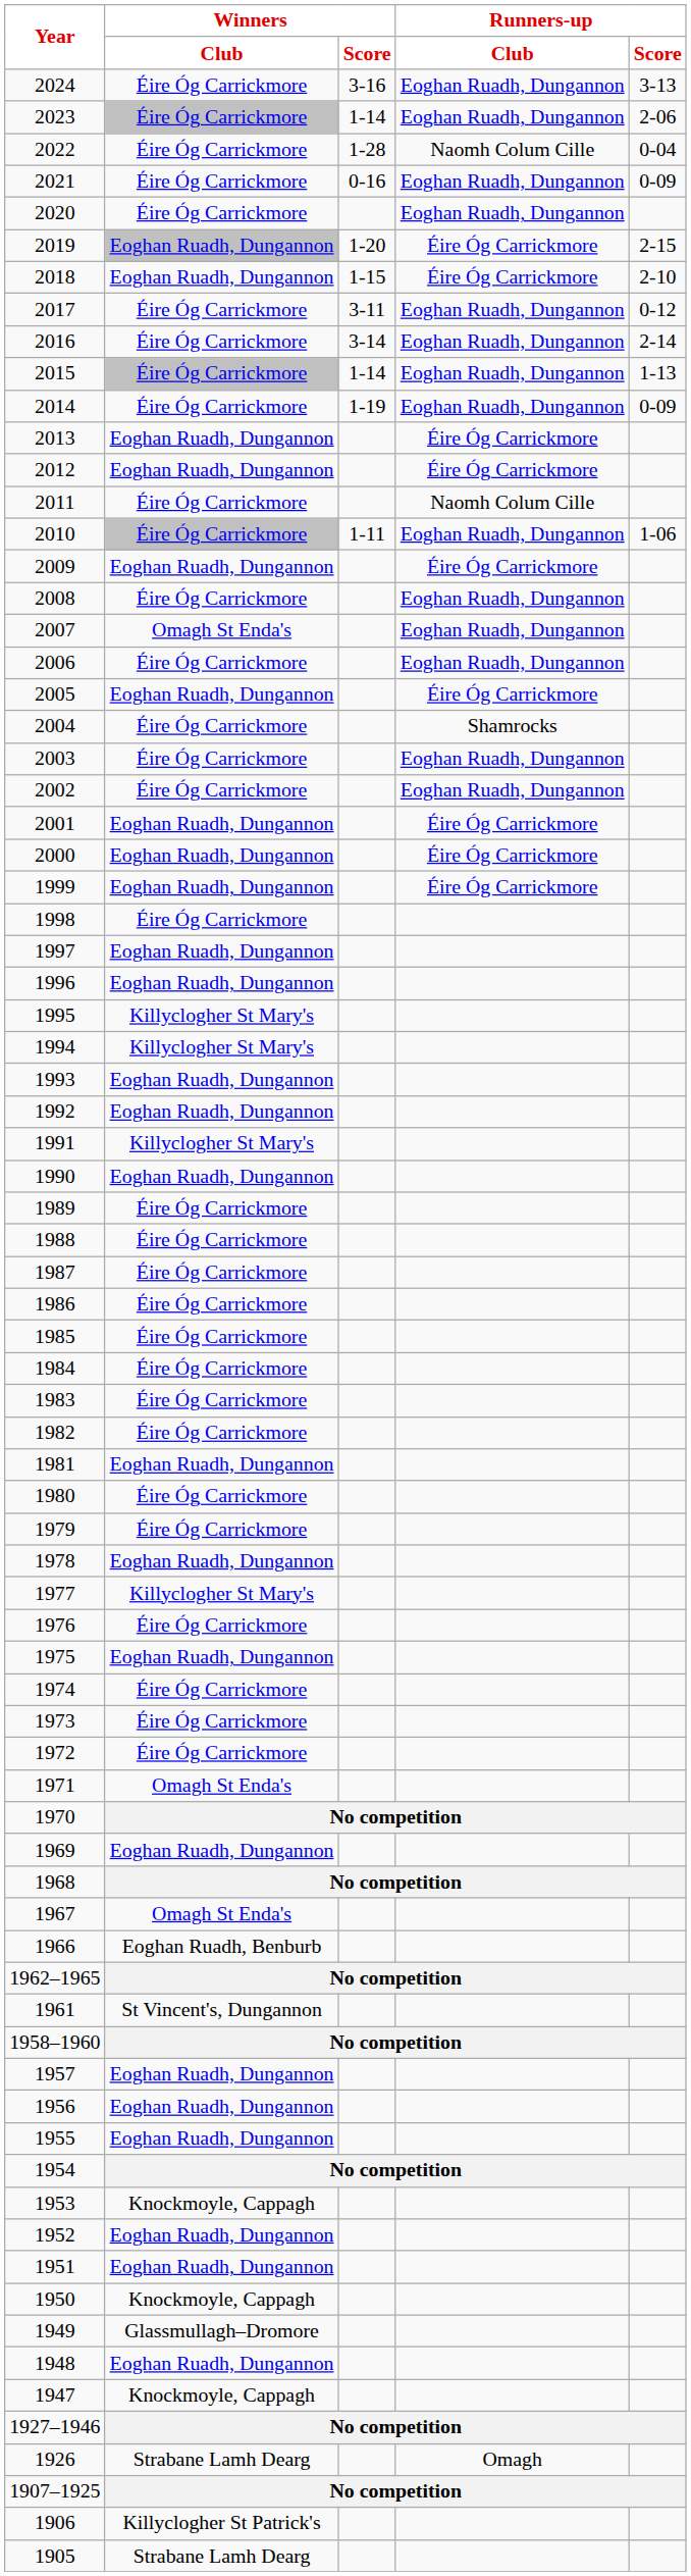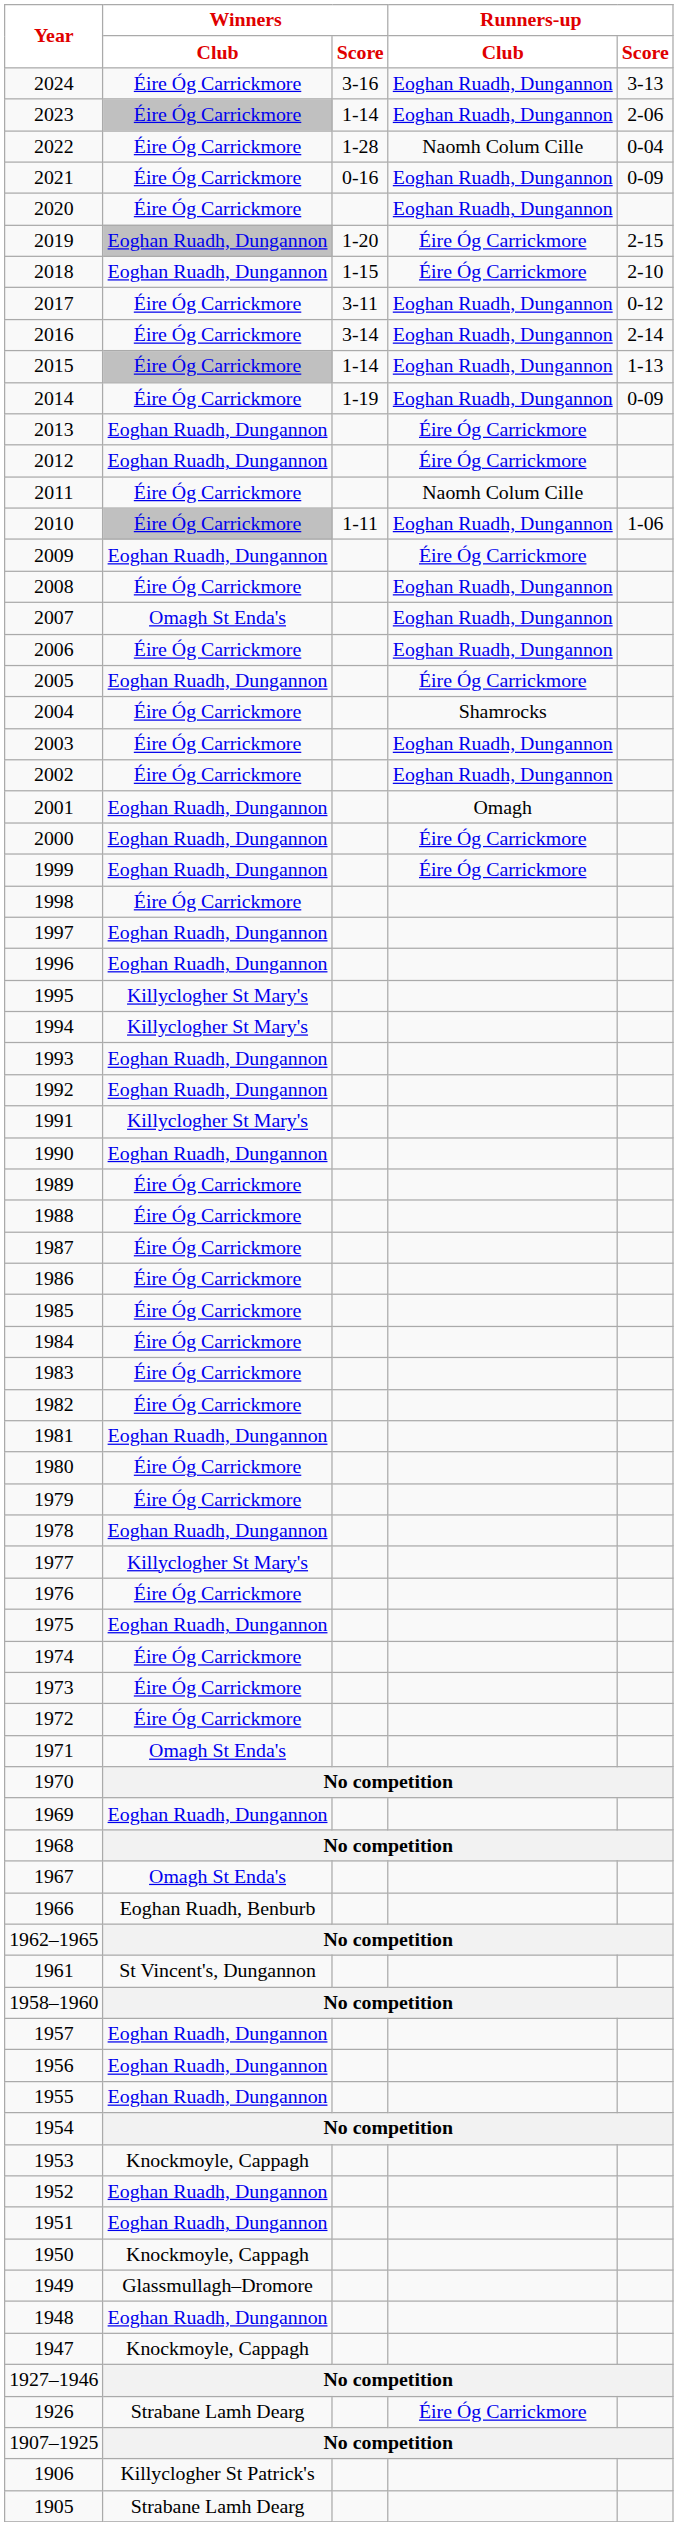2001 | Runners-up / Club: Éire Óg Carrickmore -> Omagh
1926 | Runners-up / Club: Omagh -> Éire Óg Carrickmore
